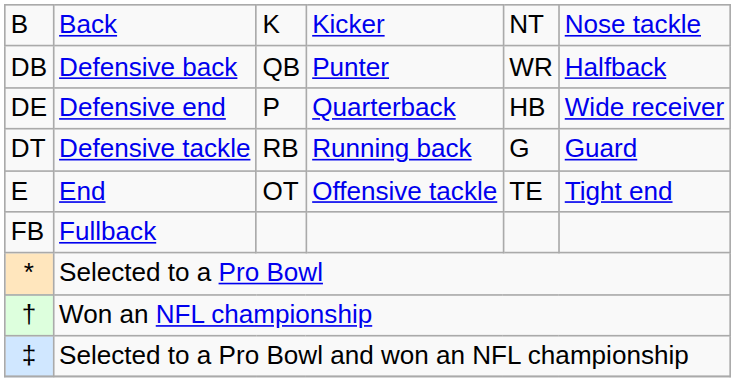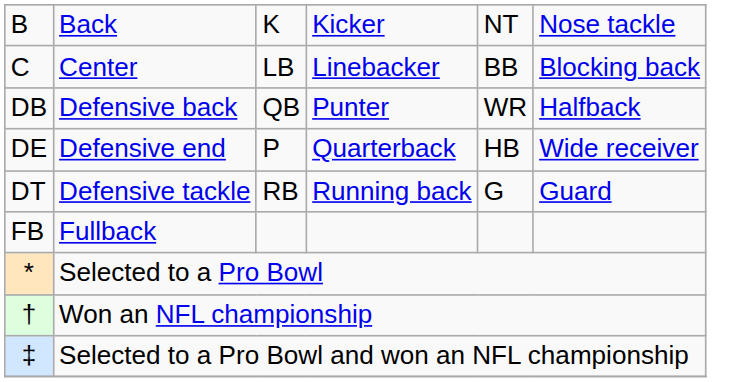+ row: C | Center | LB | Linebacker | BB | Blocking back
- row: E | End | OT | Offensive tackle | TE | Tight end
